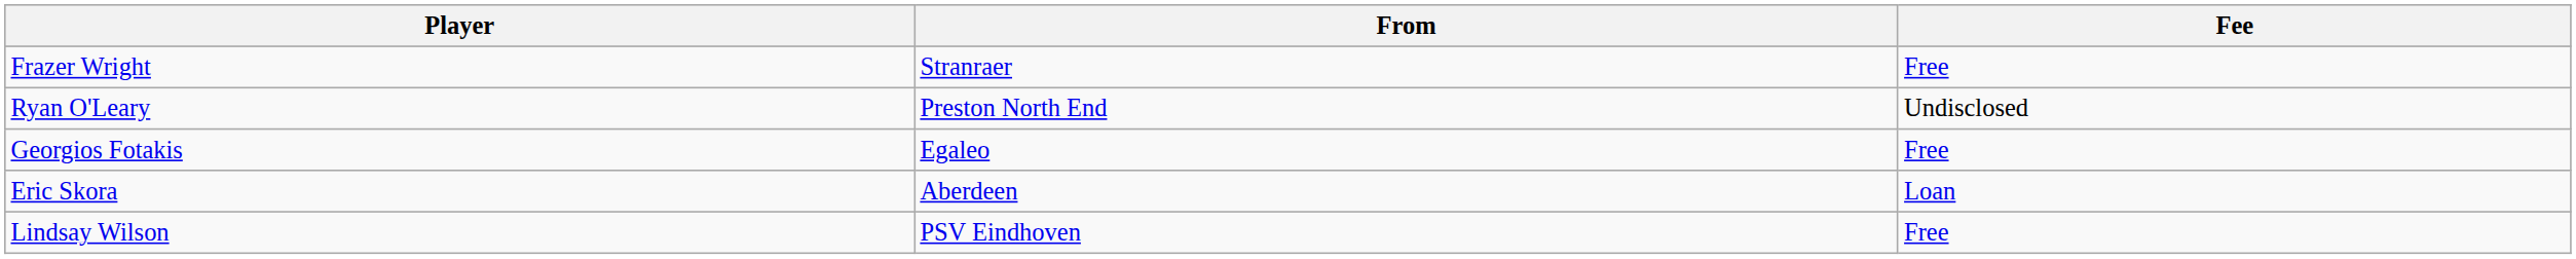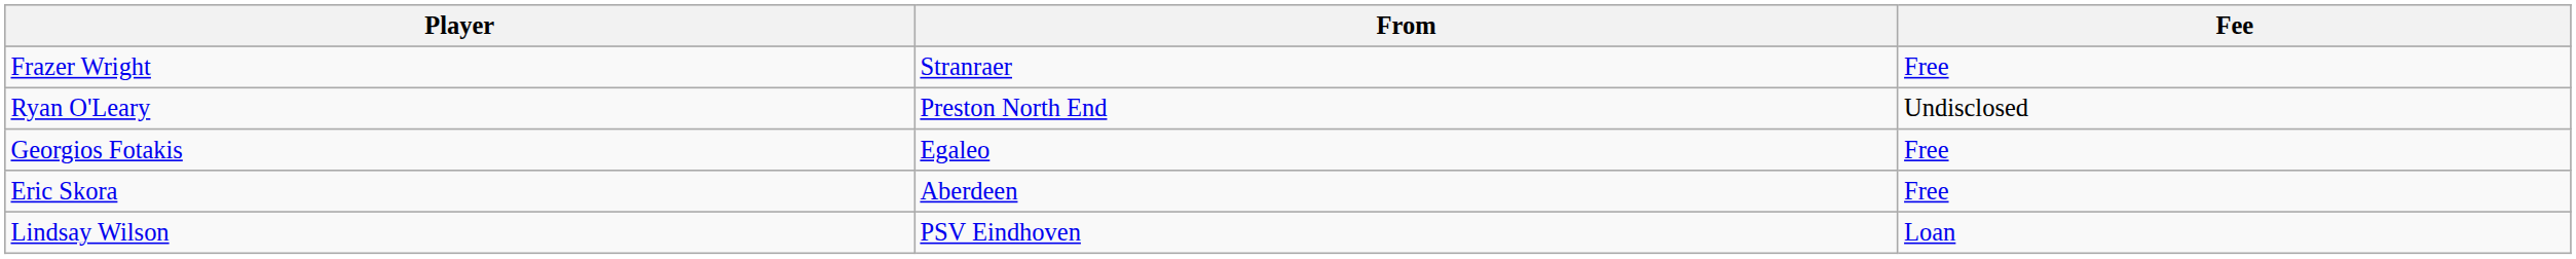Eric Skora | Fee: Loan -> Free
Lindsay Wilson | Fee: Free -> Loan
